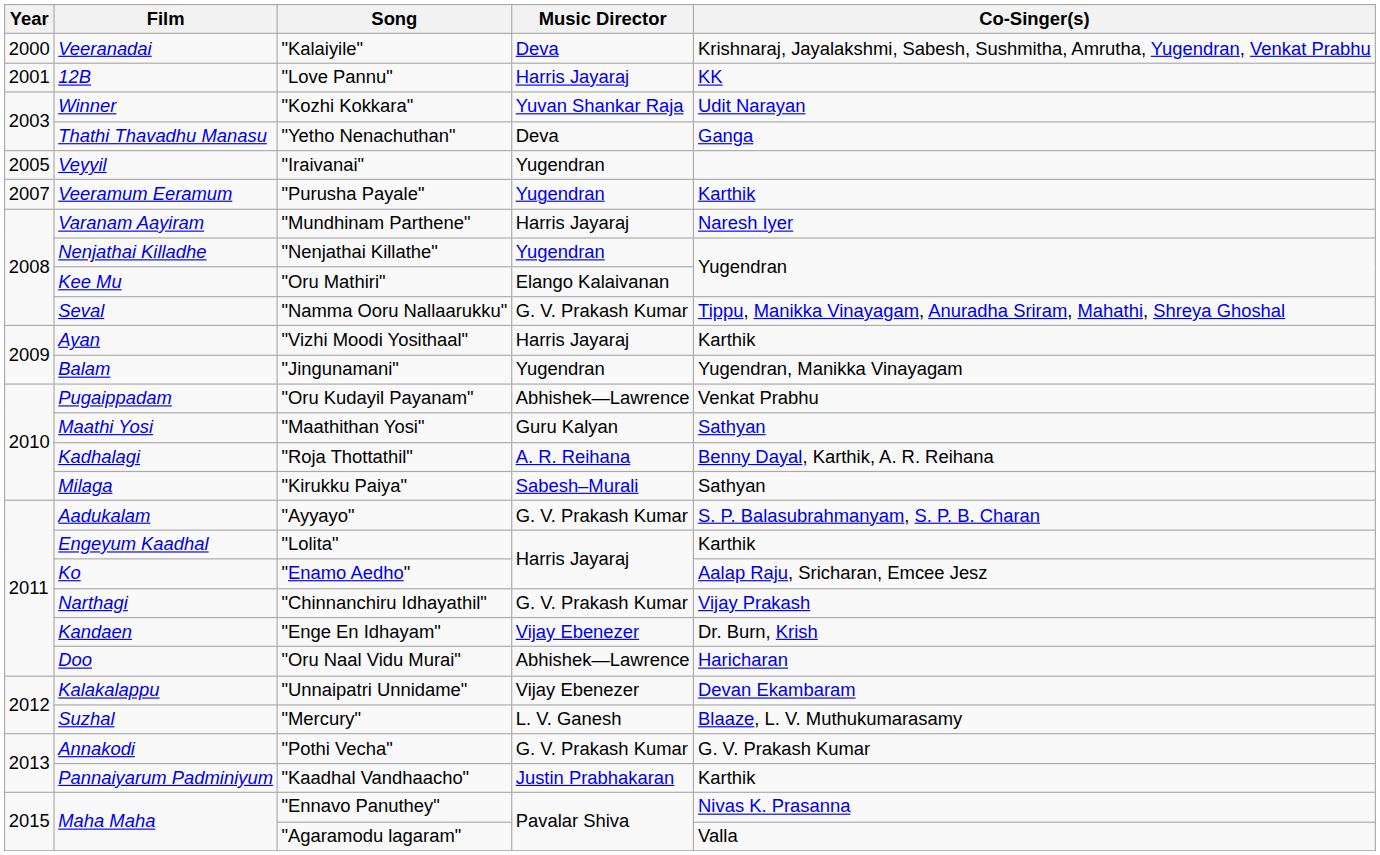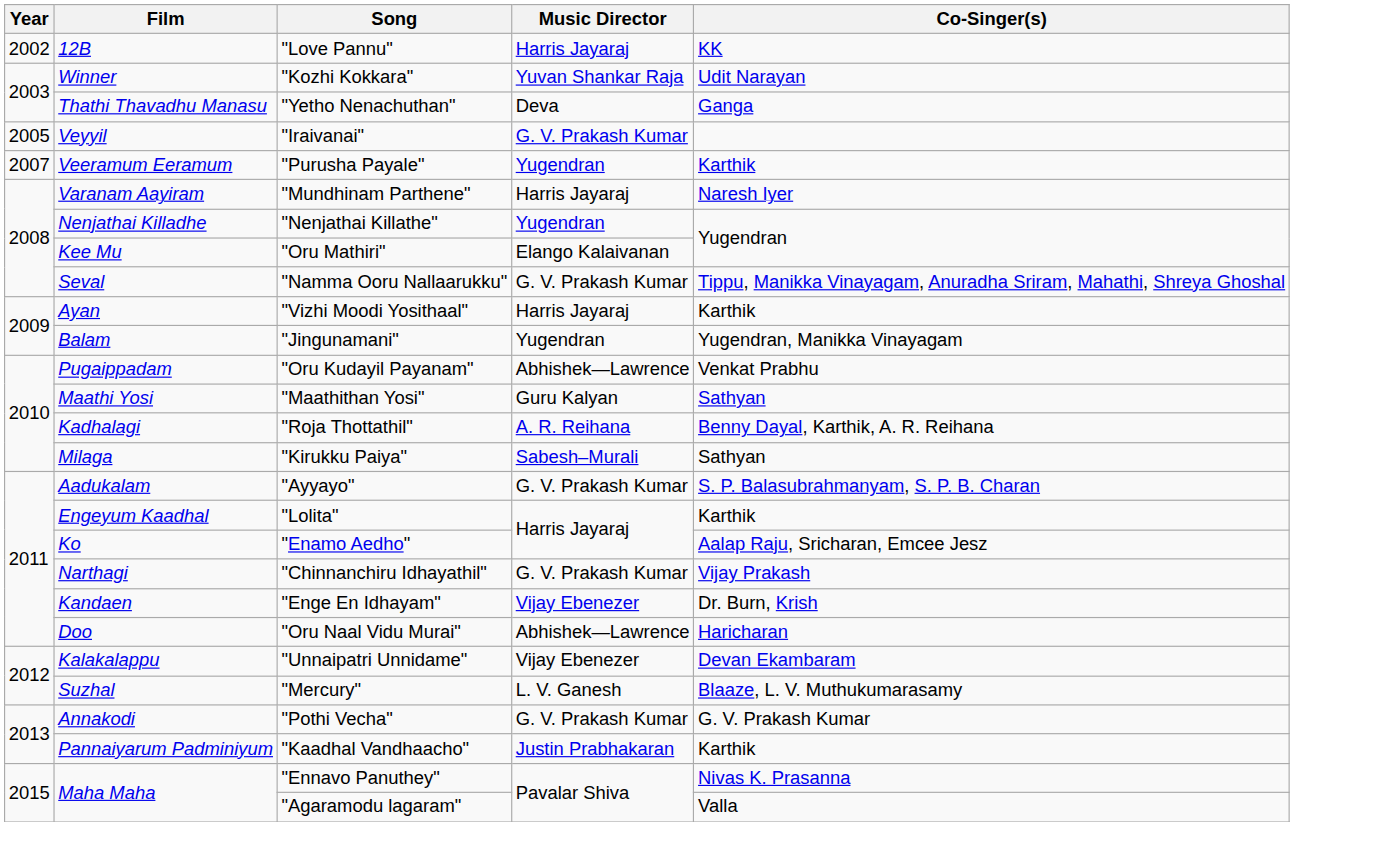- row: 2000 | Veeranadai | "Kalaiyile" | Deva | Krishnaraj, Jayalakshmi, Sabesh, Sushmitha, Amrutha, Yugendran, Venkat Prabhu
"Love Pannu" | Year: 2001 -> 2002
"Iraivanai" | Music Director: Yugendran -> G. V. Prakash Kumar
